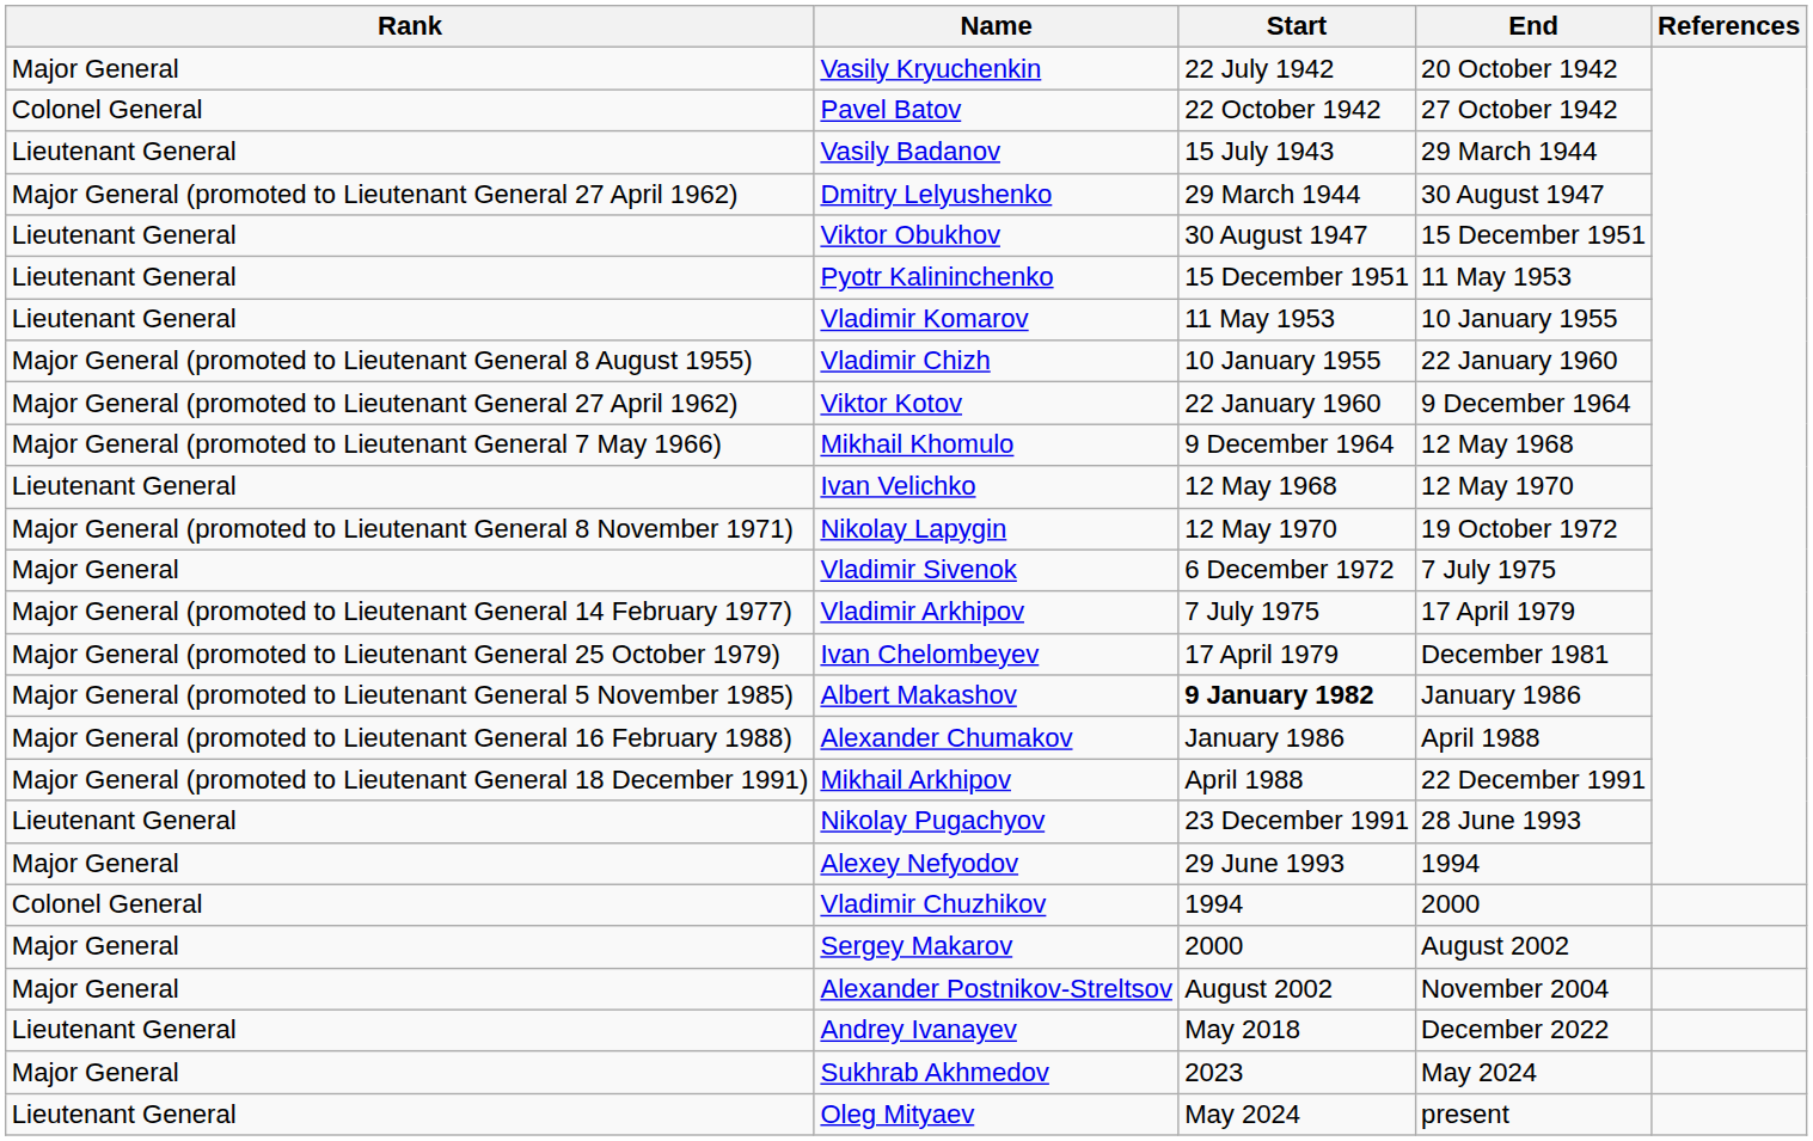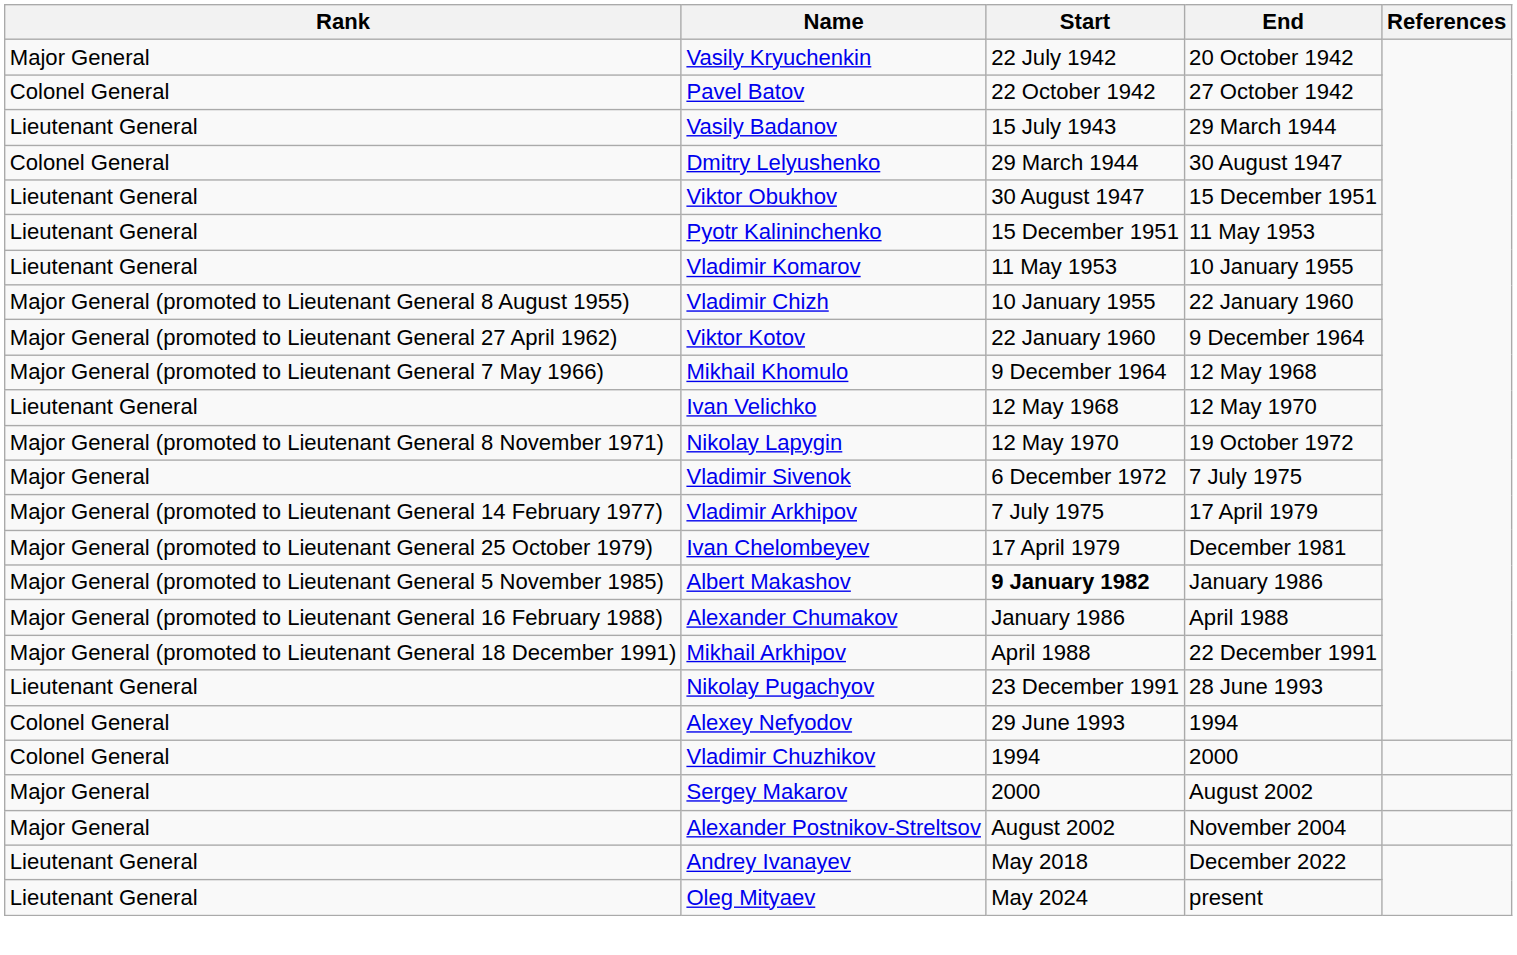Dmitry Lelyushenko | Rank: Major General (promoted to Lieutenant General 27 April 1962) -> Colonel General
Alexey Nefyodov | Rank: Major General -> Colonel General
- row: Major General | Sukhrab Akhmedov | 2023 | May 2024
